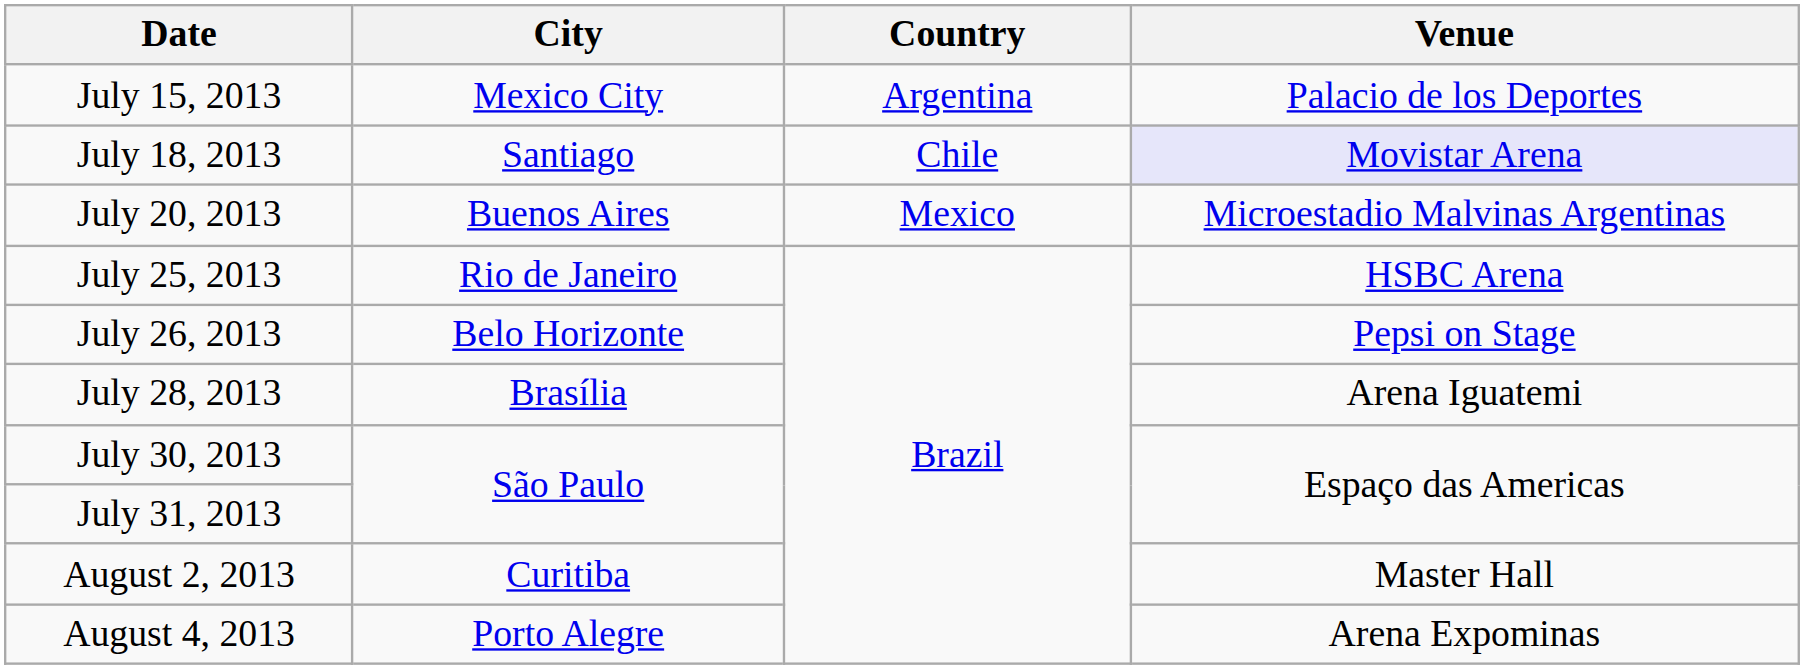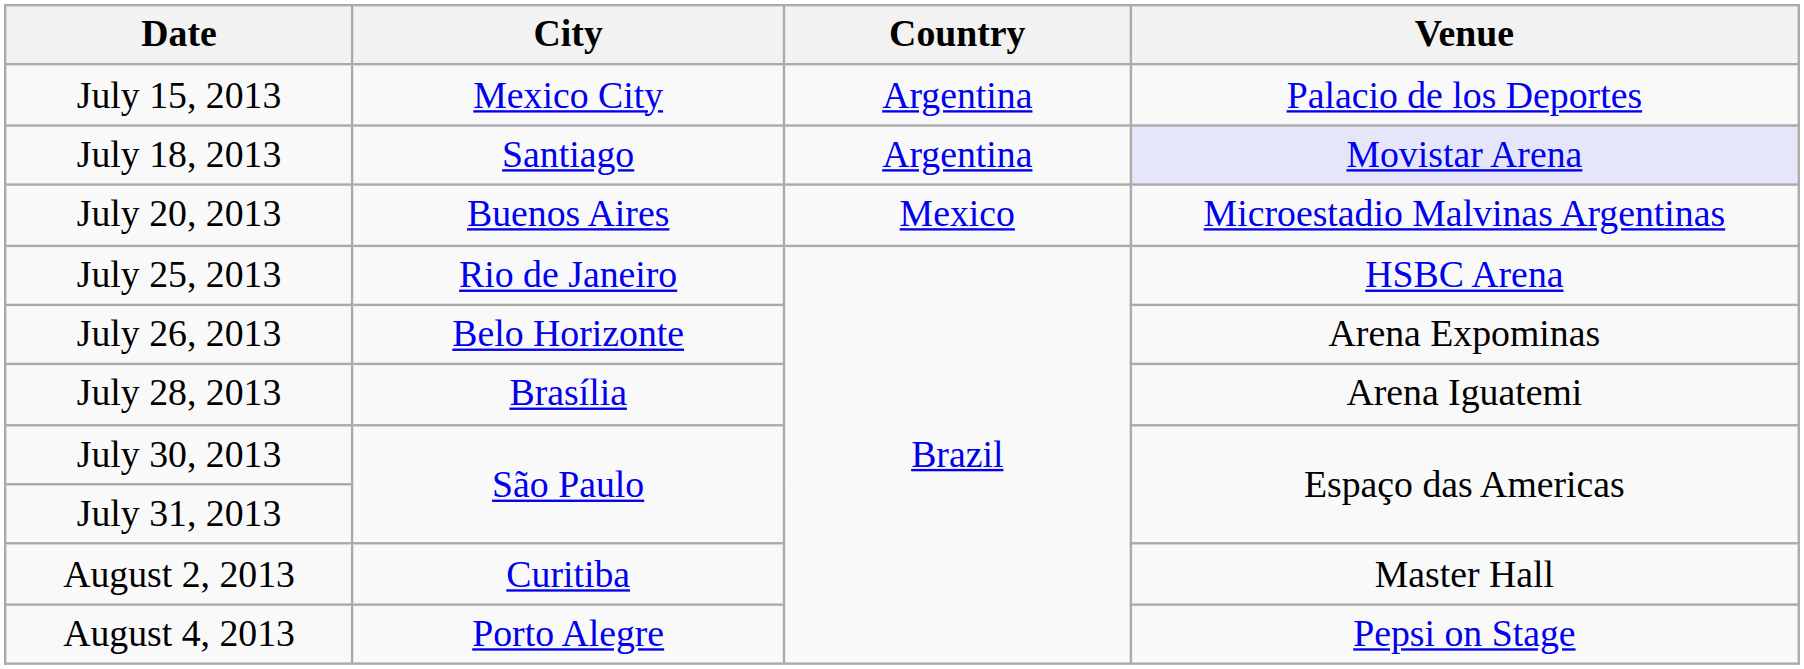July 18, 2013 | Country: Chile -> Argentina
July 26, 2013 | Venue: Pepsi on Stage -> Arena Expominas
August 4, 2013 | Venue: Arena Expominas -> Pepsi on Stage
